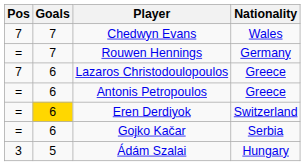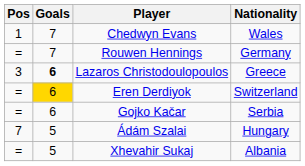Chedwyn Evans | Pos: 7 -> 1
Lazaros Christodoulopoulos | Pos: 7 -> 3
Lazaros Christodoulopoulos | Goals: normal -> bold
- row: = | 6 | Antonis Petropoulos | Greece
Ádám Szalai | Pos: 3 -> 7
+ row: = | 5 | Xhevahir Sukaj | Albania
